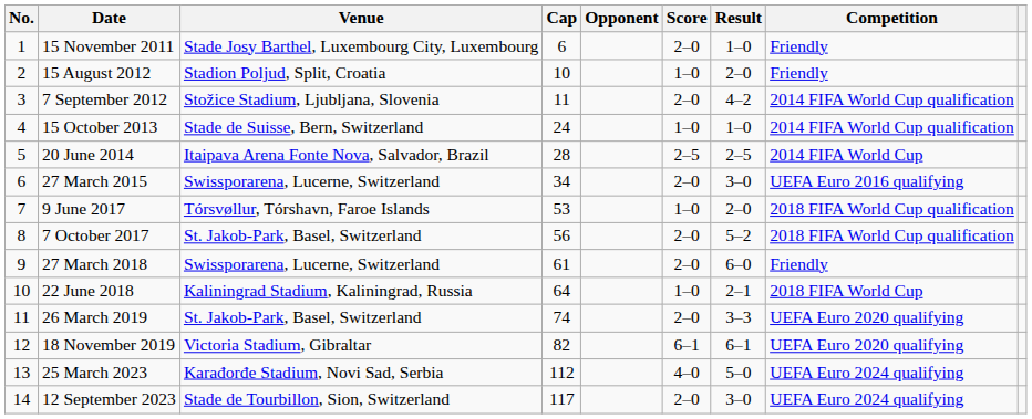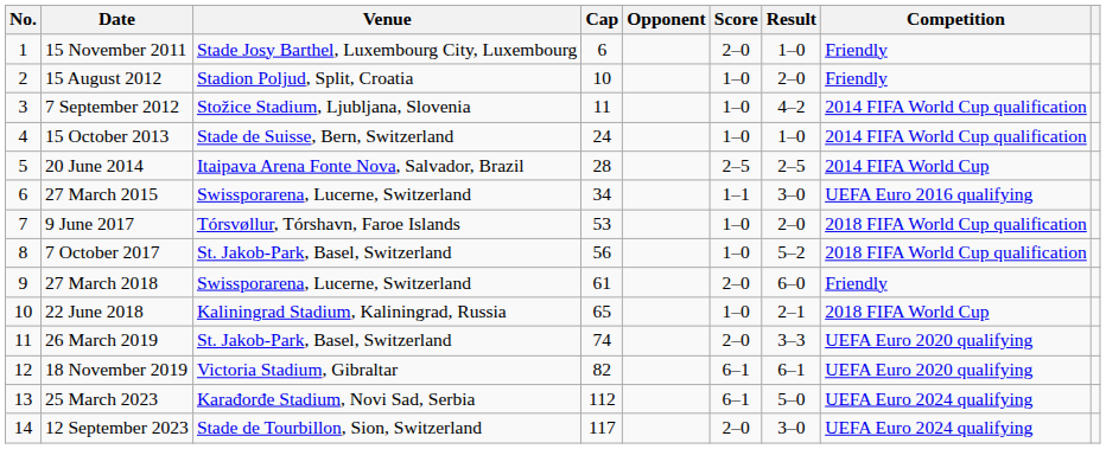7 September 2012 | Score: 2–0 -> 1–0
27 March 2015 | Score: 2–0 -> 1–1
7 October 2017 | Score: 2–0 -> 1–0
22 June 2018 | Cap: 64 -> 65
25 March 2023 | Score: 4–0 -> 6–1
